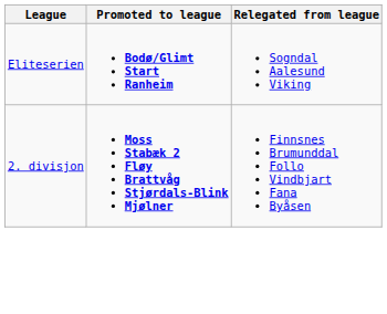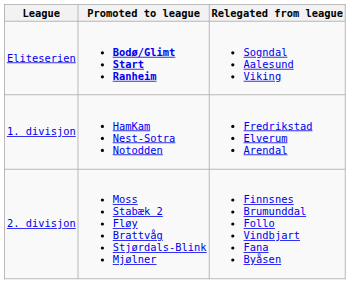+ row: 1. divisjon | HamKam Nest-Sotra Notodden | Fredrikstad Elverum Arendal
2. divisjon | Promoted to league: bold -> normal
